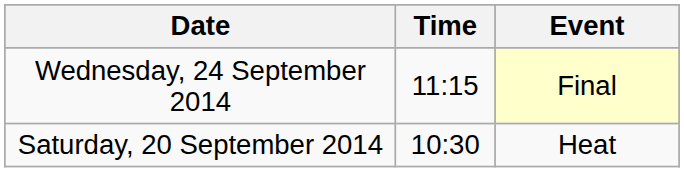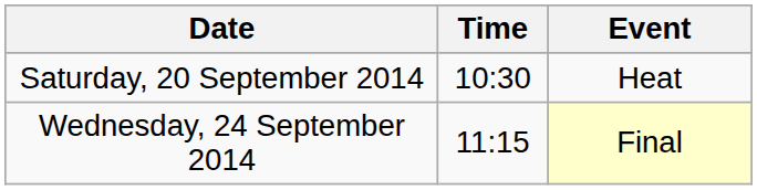rows swapped: Saturday, 20 September 2014 <-> Wednesday, 24 September 2014
